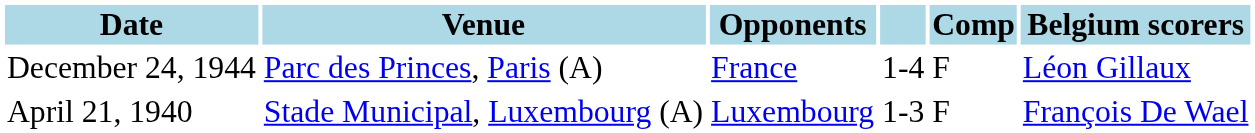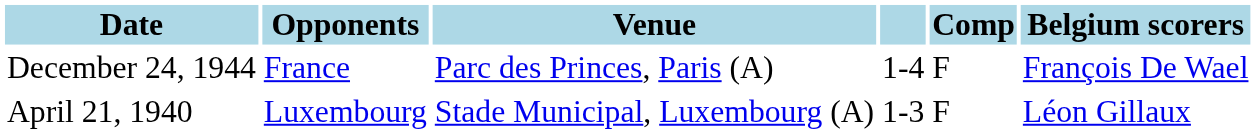columns swapped: Venue <-> Opponents
December 24, 1944 | Belgium scorers: Léon Gillaux -> François De Wael
April 21, 1940 | Belgium scorers: François De Wael -> Léon Gillaux
